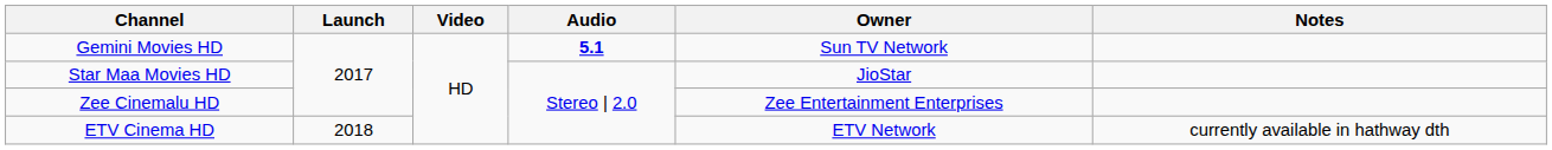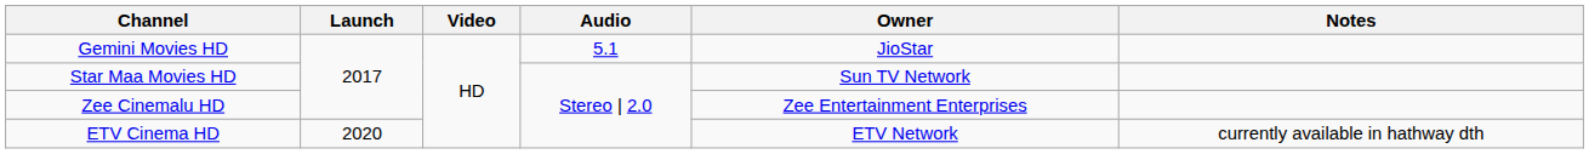Gemini Movies HD | Audio: bold -> normal
Gemini Movies HD | Owner: Sun TV Network -> JioStar
Star Maa Movies HD | Owner: JioStar -> Sun TV Network
ETV Cinema HD | Launch: 2018 -> 2020
